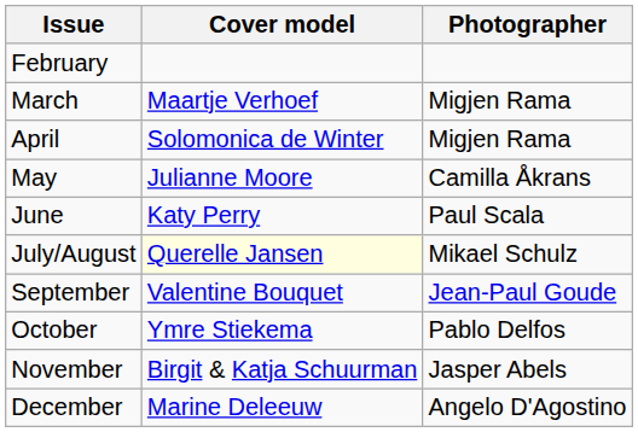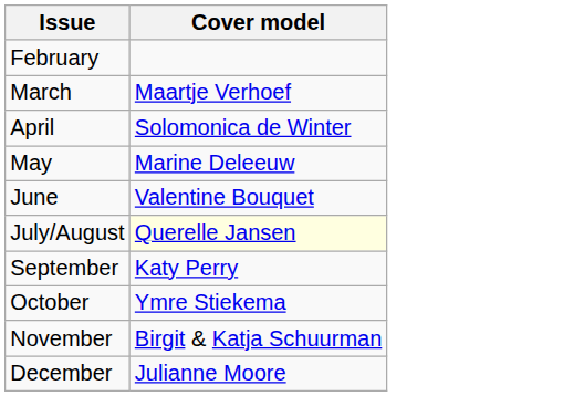- column: Photographer | Migjen Rama | Migjen Rama | Camilla Åkrans | Paul Scala | Mikael Schulz | Jean-Paul Goude | Pablo Delfos | Jasper Abels | Angelo D'Agostino
May | Cover model: Julianne Moore -> Marine Deleeuw
June | Cover model: Katy Perry -> Valentine Bouquet
September | Cover model: Valentine Bouquet -> Katy Perry
December | Cover model: Marine Deleeuw -> Julianne Moore
